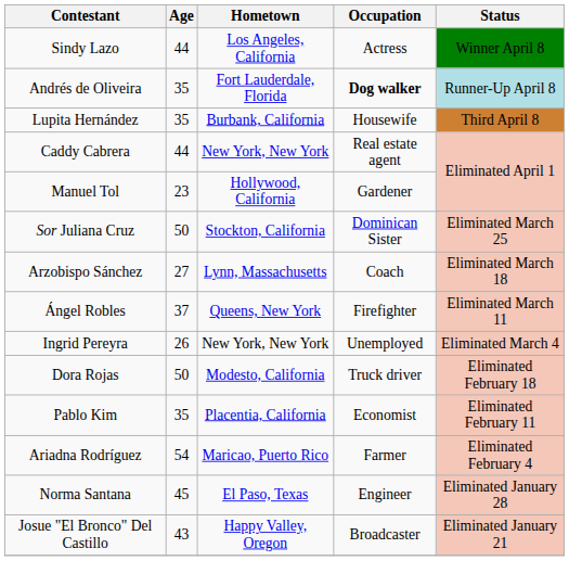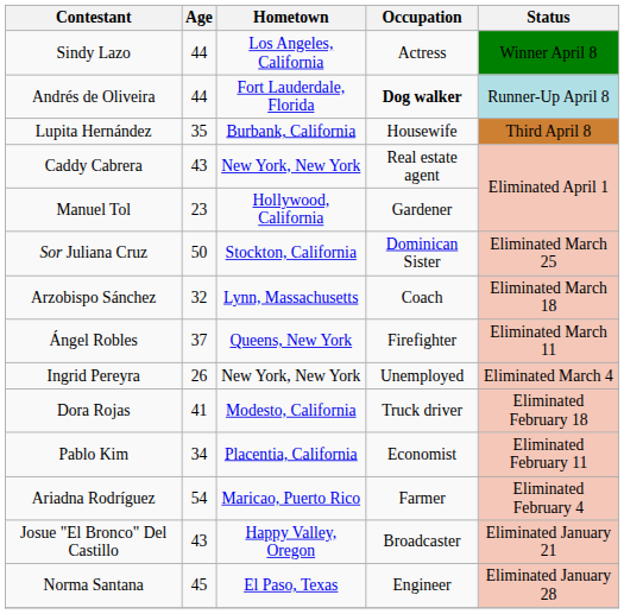Andrés de Oliveira | Age: 35 -> 44
Caddy Cabrera | Age: 44 -> 43
Arzobispo Sánchez | Age: 27 -> 32
Dora Rojas | Age: 50 -> 41
Pablo Kim | Age: 35 -> 34
rows swapped: Norma Santana <-> Josue "El Bronco" Del Castillo
